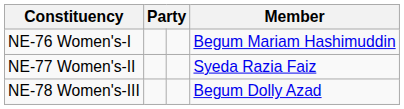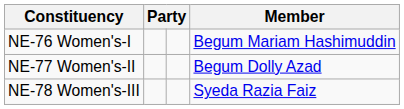NE-77 Women's-II | Member: Syeda Razia Faiz -> Begum Dolly Azad
NE-78 Women's-III | Member: Begum Dolly Azad -> Syeda Razia Faiz
